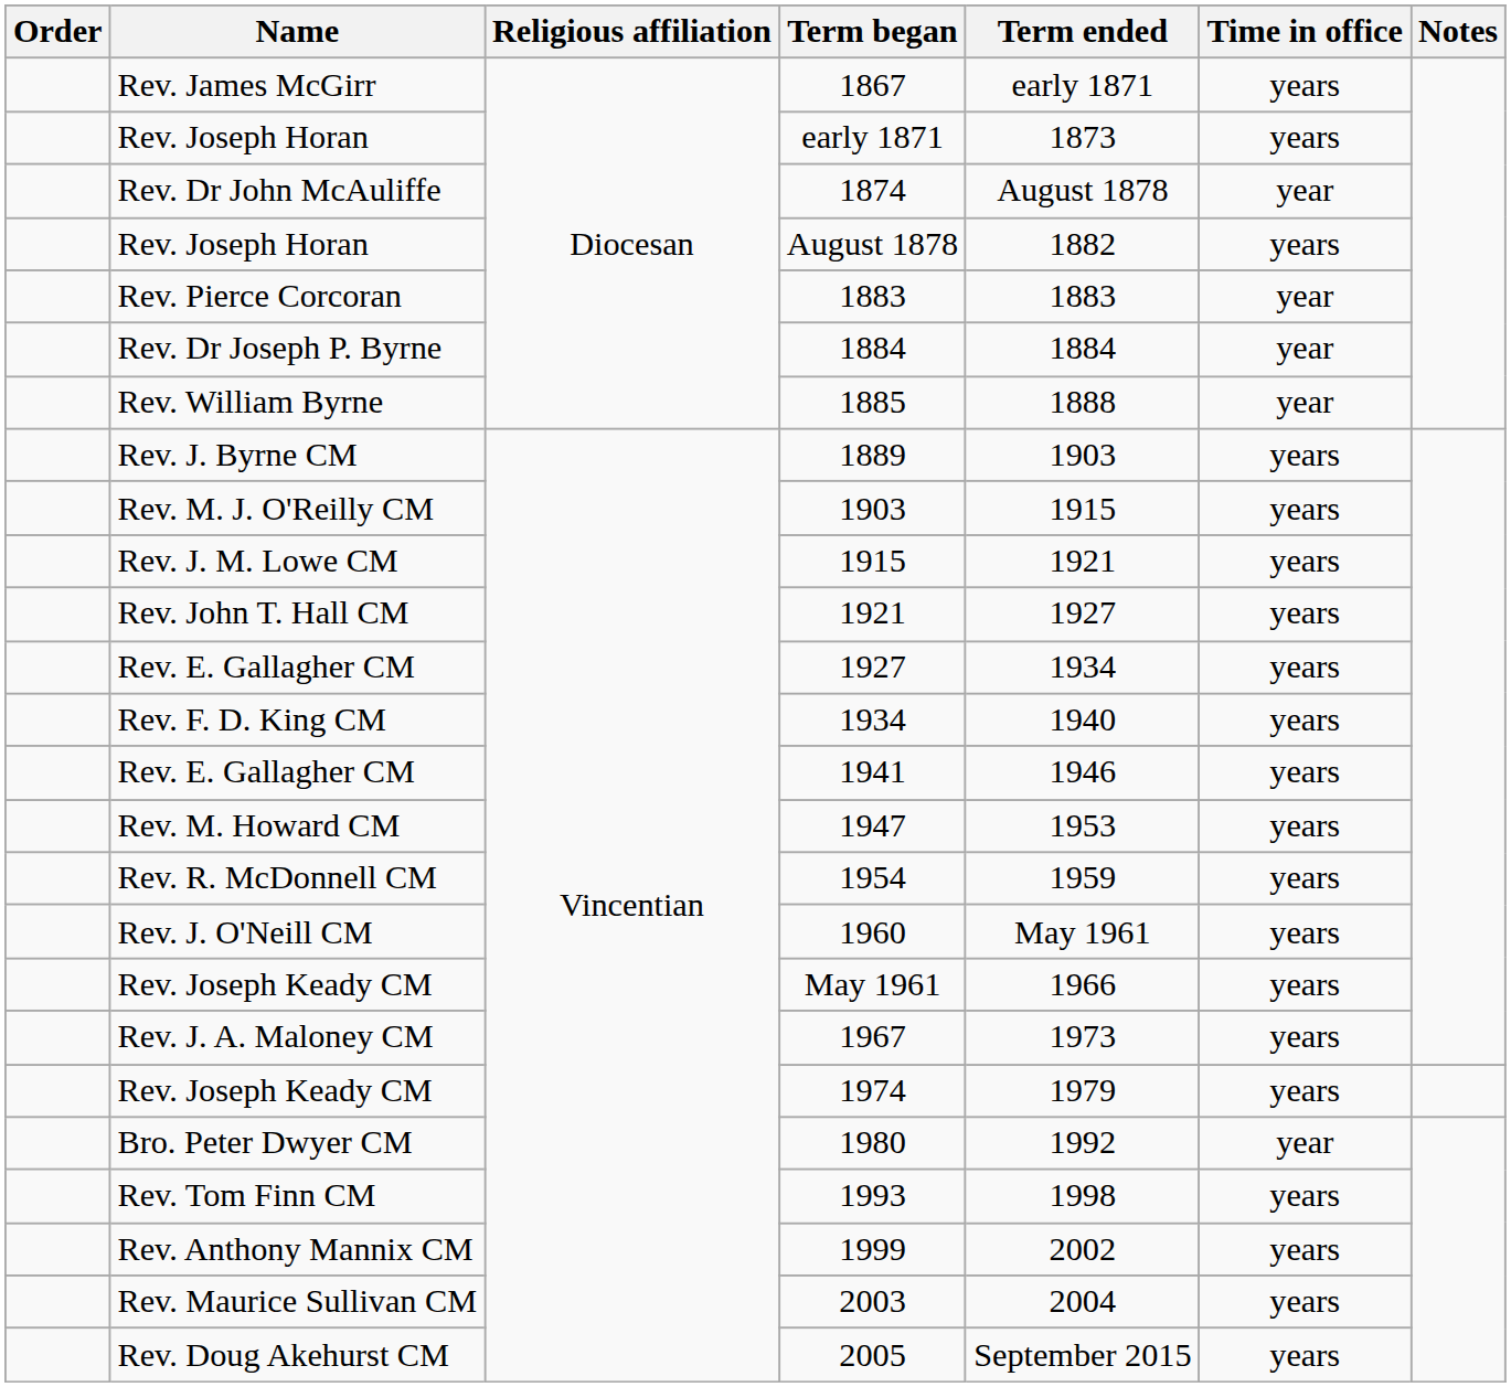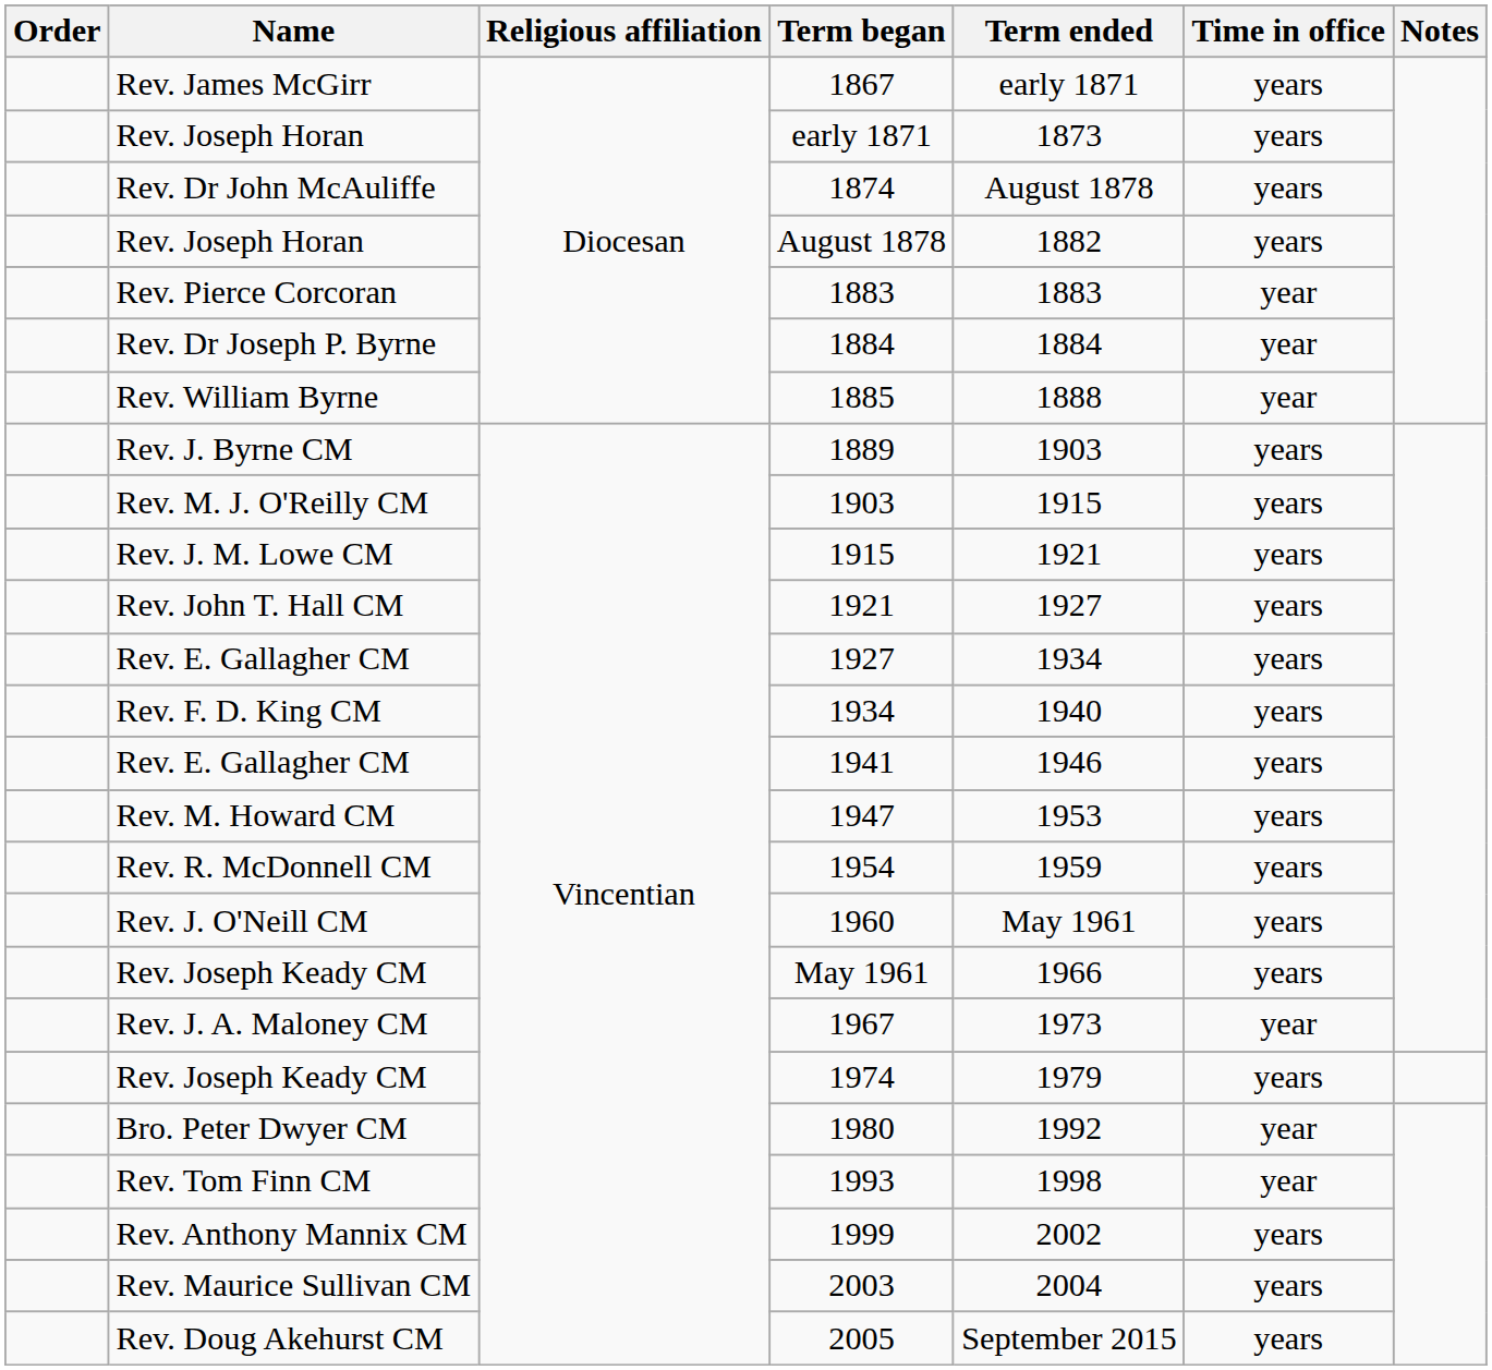1874 | Time in office: year -> years
1967 | Time in office: years -> year
1993 | Time in office: years -> year
